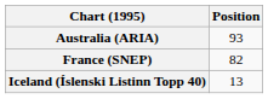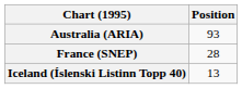France (SNEP) | Position: 82 -> 28
